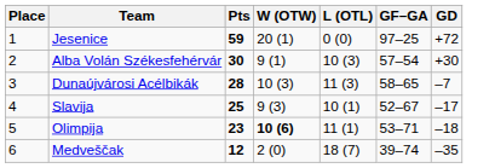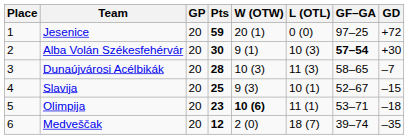+ column: GP | 20 | 20 | 20 | 20 | 20 | 20
Alba Volán Székesfehérvár | GF–GA: normal -> bold
Slavija | GD: –17 -> –15
